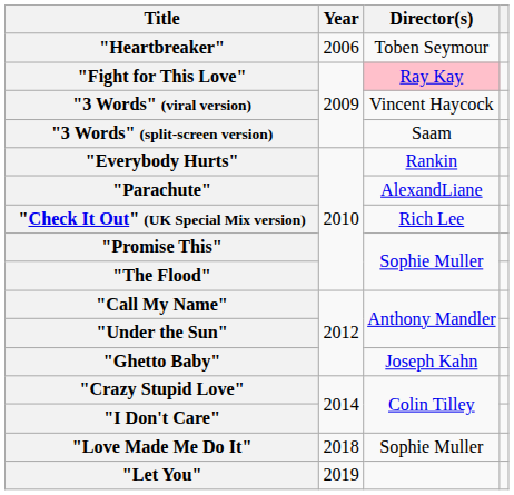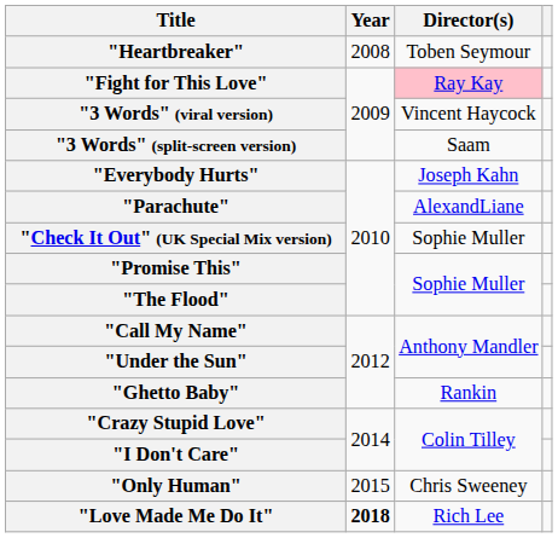"Heartbreaker" | Year: 2006 -> 2008
"Everybody Hurts" | Director(s): Rankin -> Joseph Kahn
"Check It Out" (UK Special Mix version) | Director(s): Rich Lee -> Sophie Muller
"Ghetto Baby" | Director(s): Joseph Kahn -> Rankin
+ row: "Only Human" | 2015 | Chris Sweeney
"Love Made Me Do It" | Year: normal -> bold
"Love Made Me Do It" | Director(s): Sophie Muller -> Rich Lee
- row: "Let You" | 2019
